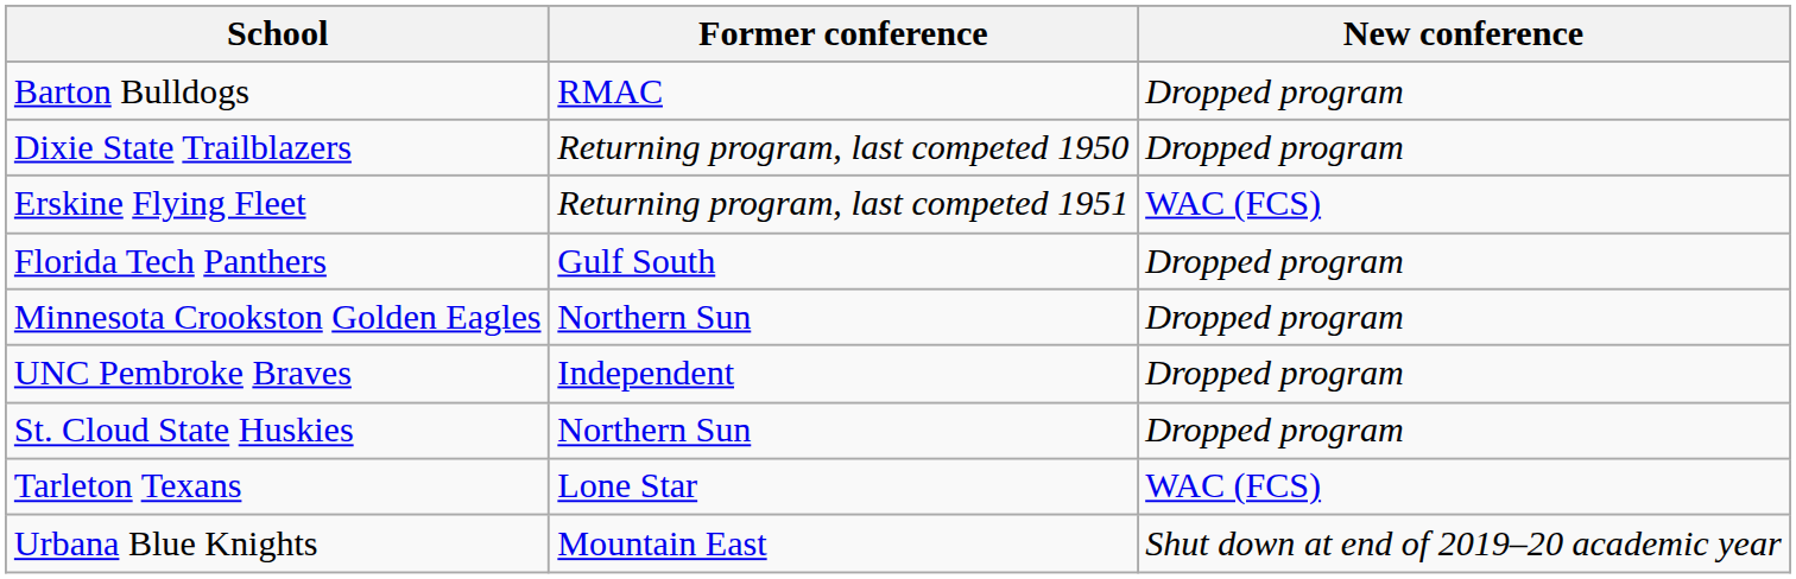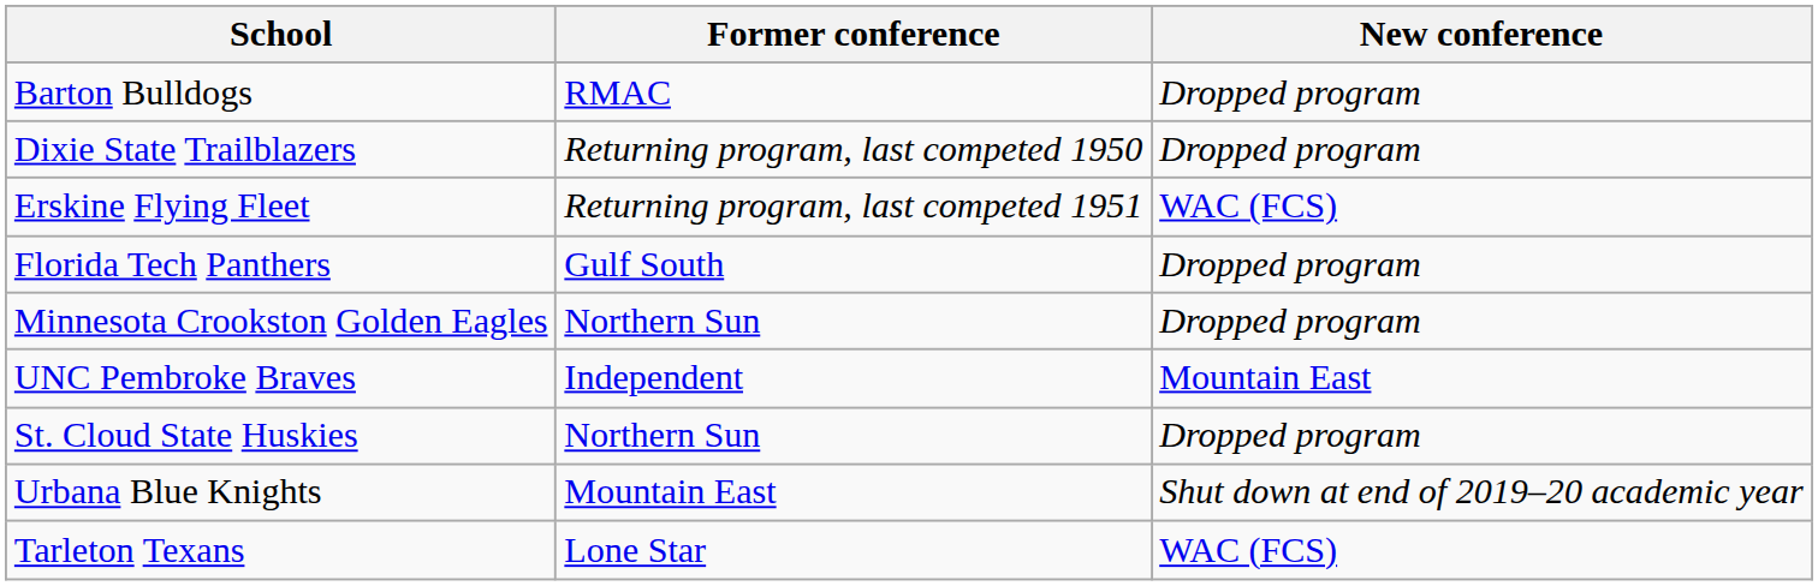UNC Pembroke Braves | New conference: Dropped program -> Mountain East
rows swapped: Tarleton Texans <-> Urbana Blue Knights
